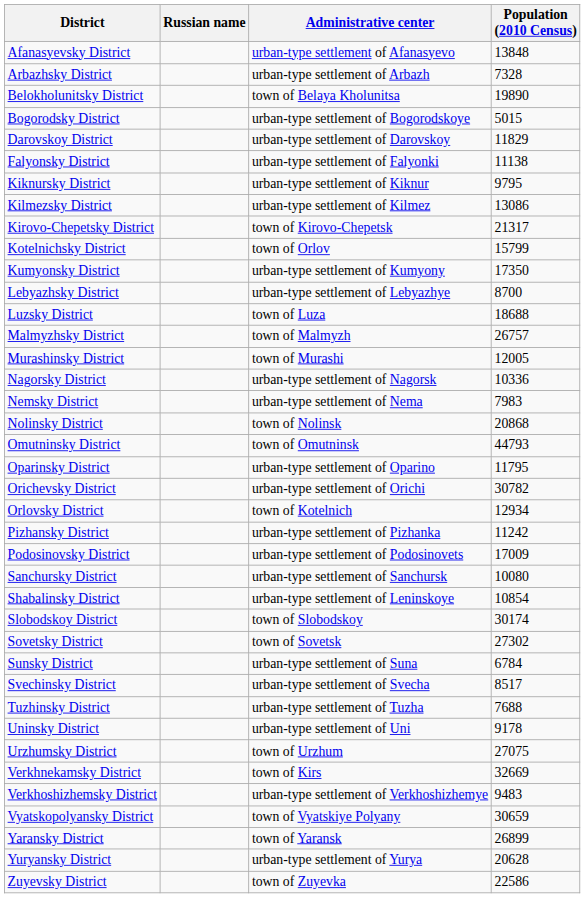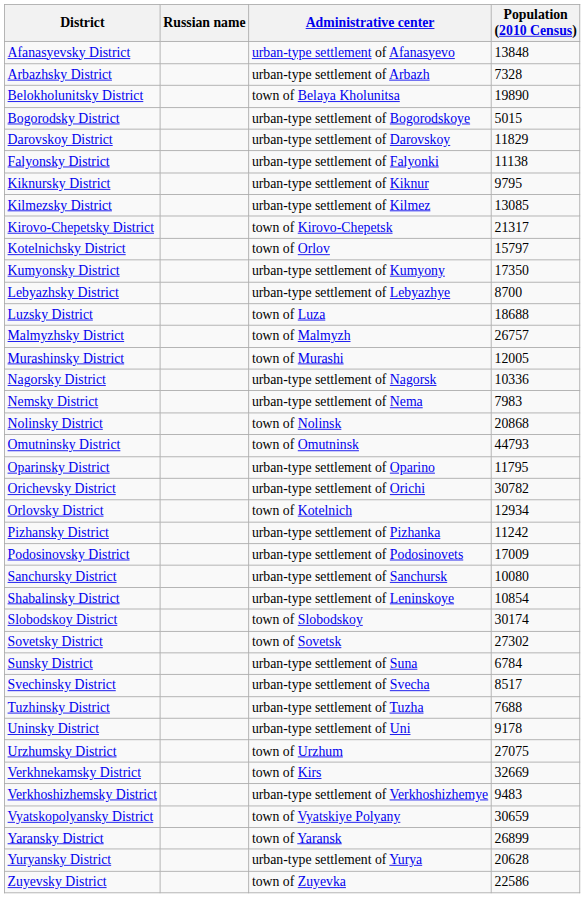Kilmezsky District | Population (2010 Census): 13086 -> 13085
Kotelnichsky District | Population (2010 Census): 15799 -> 15797
